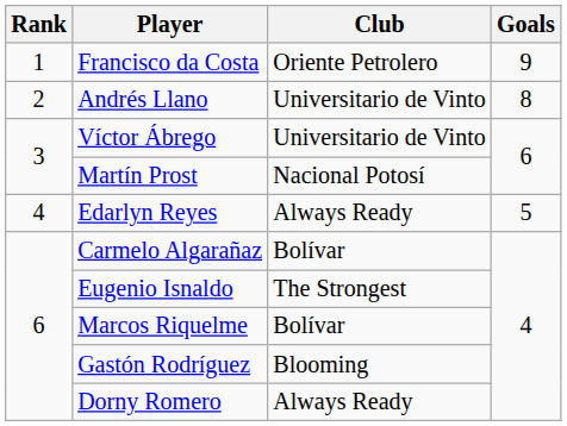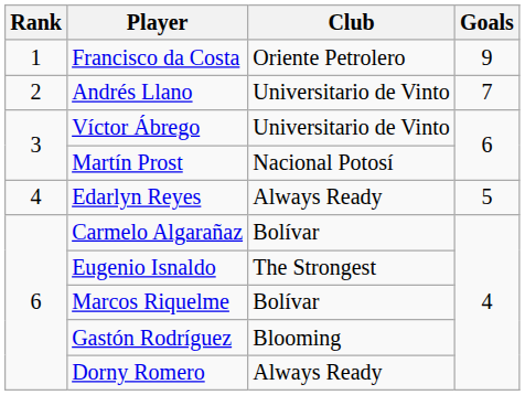Andrés Llano | Goals: 8 -> 7
